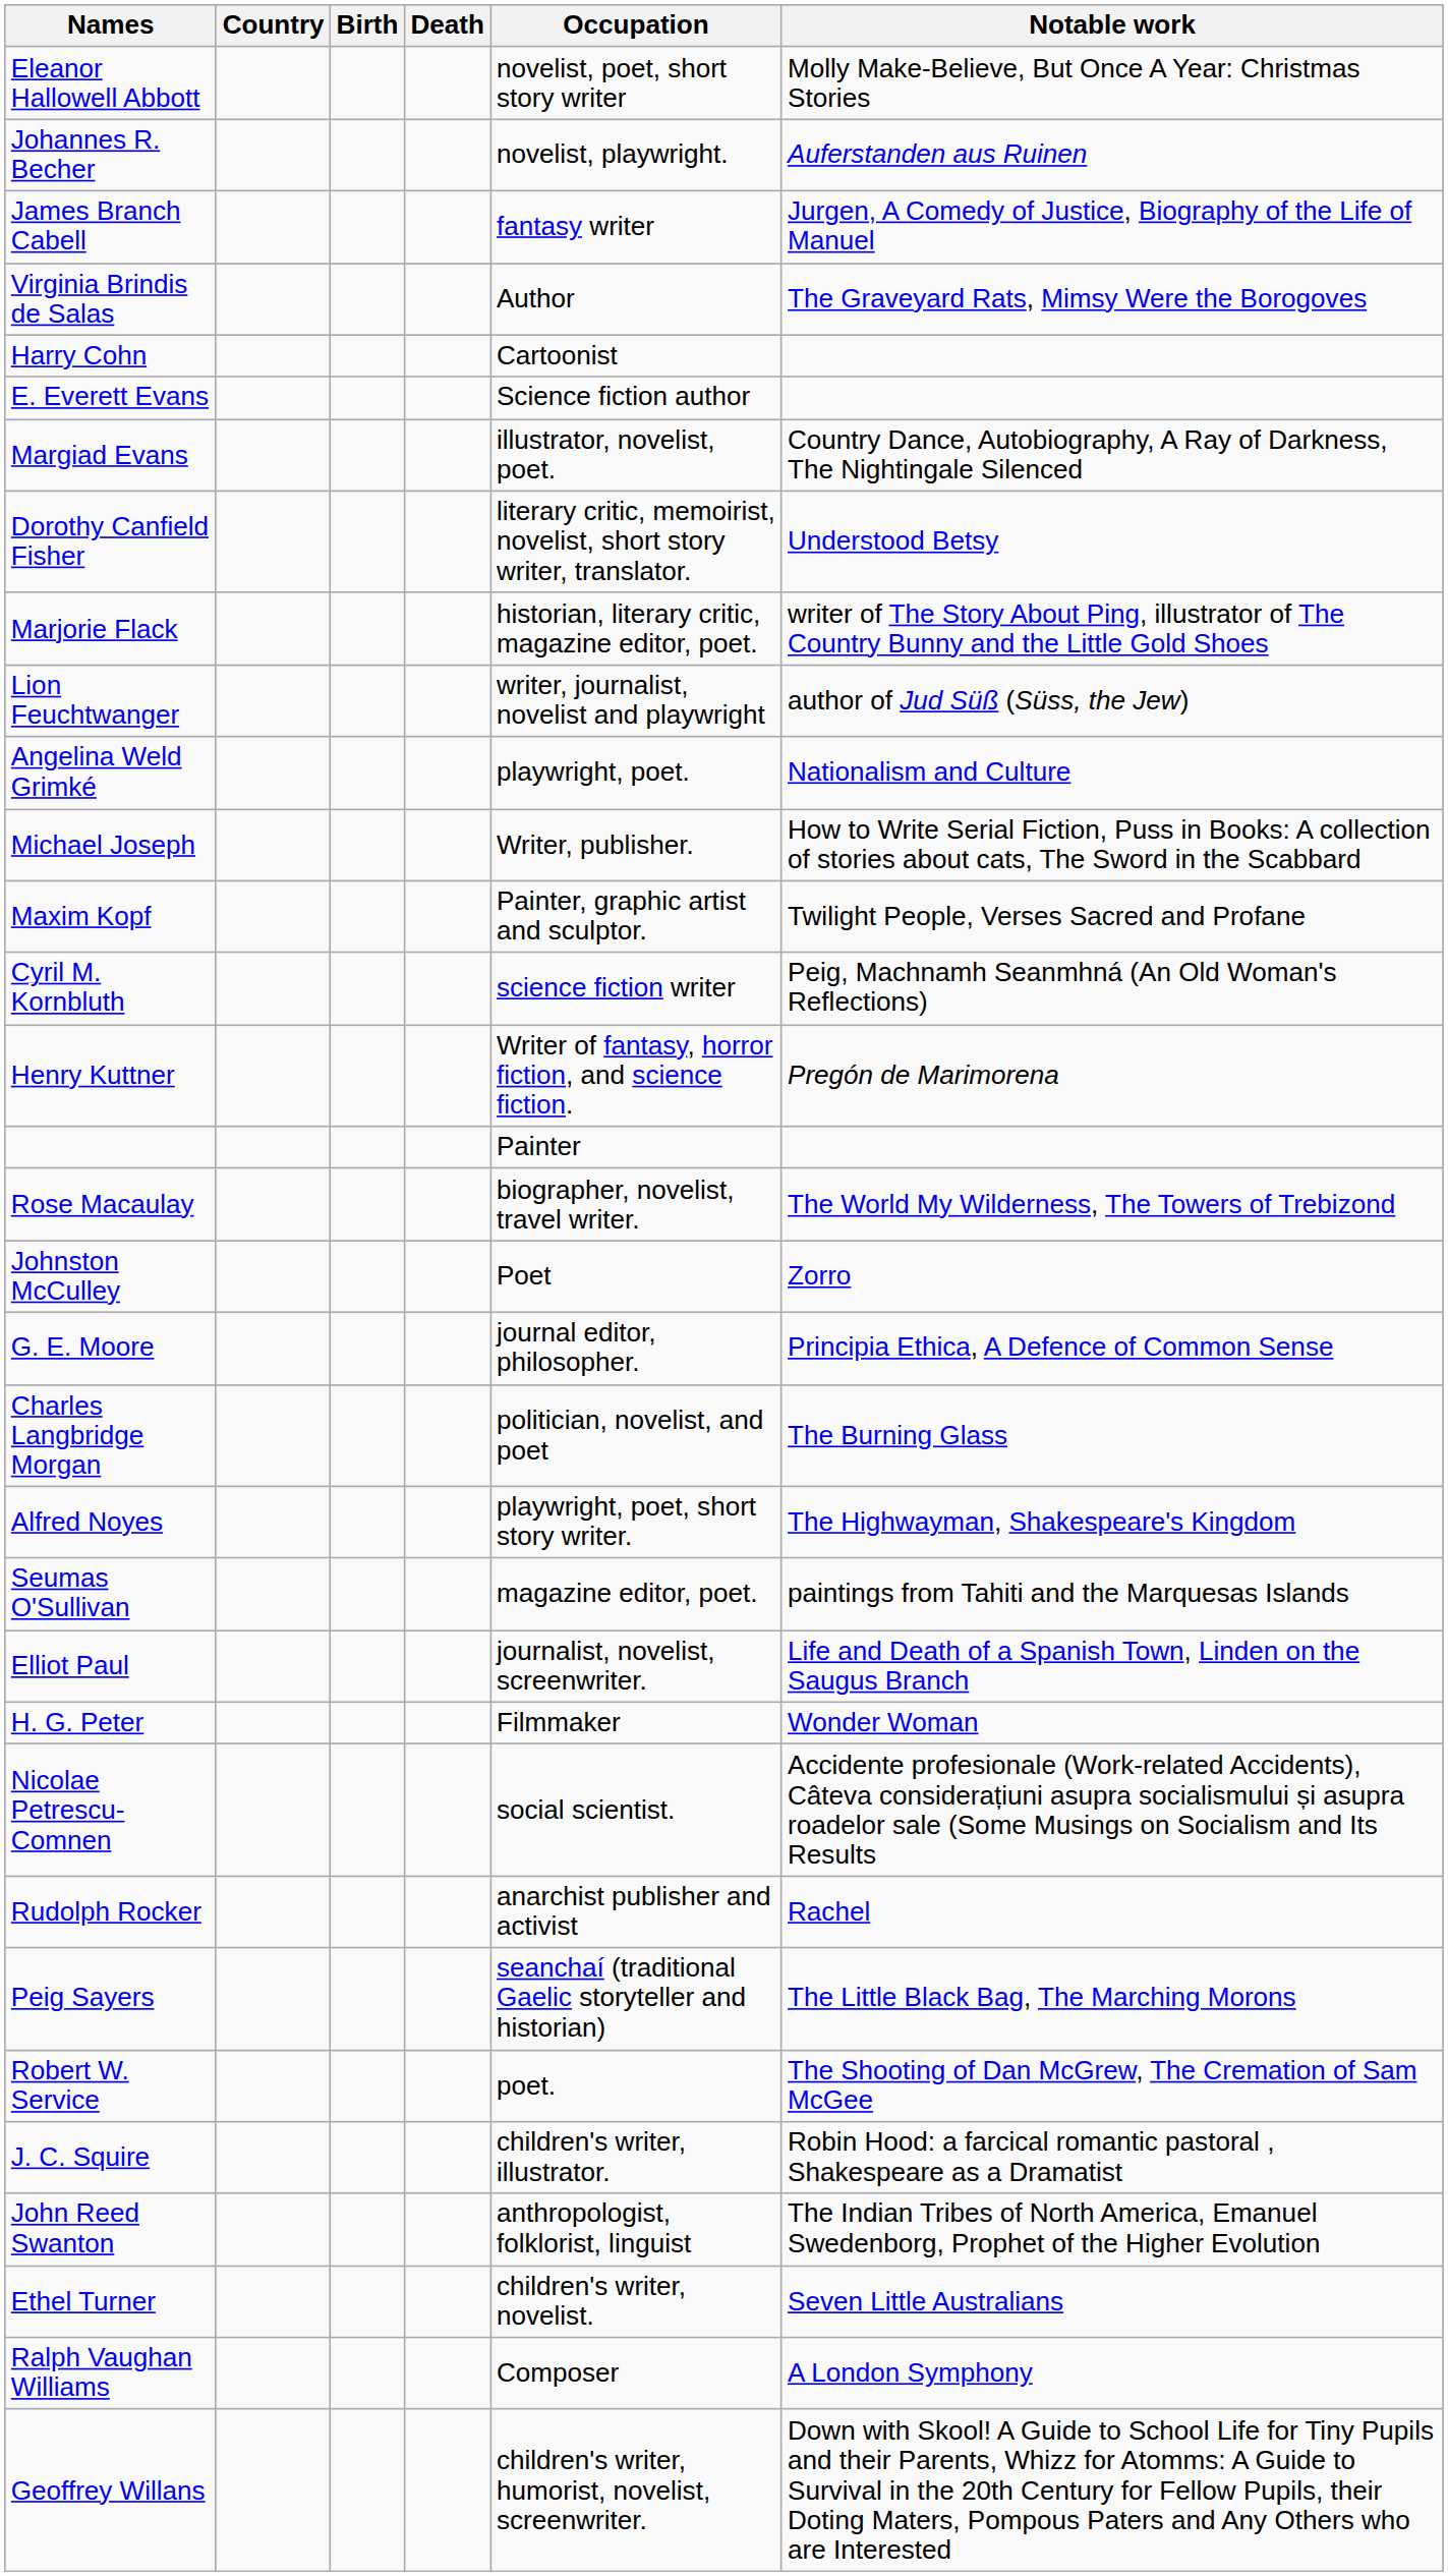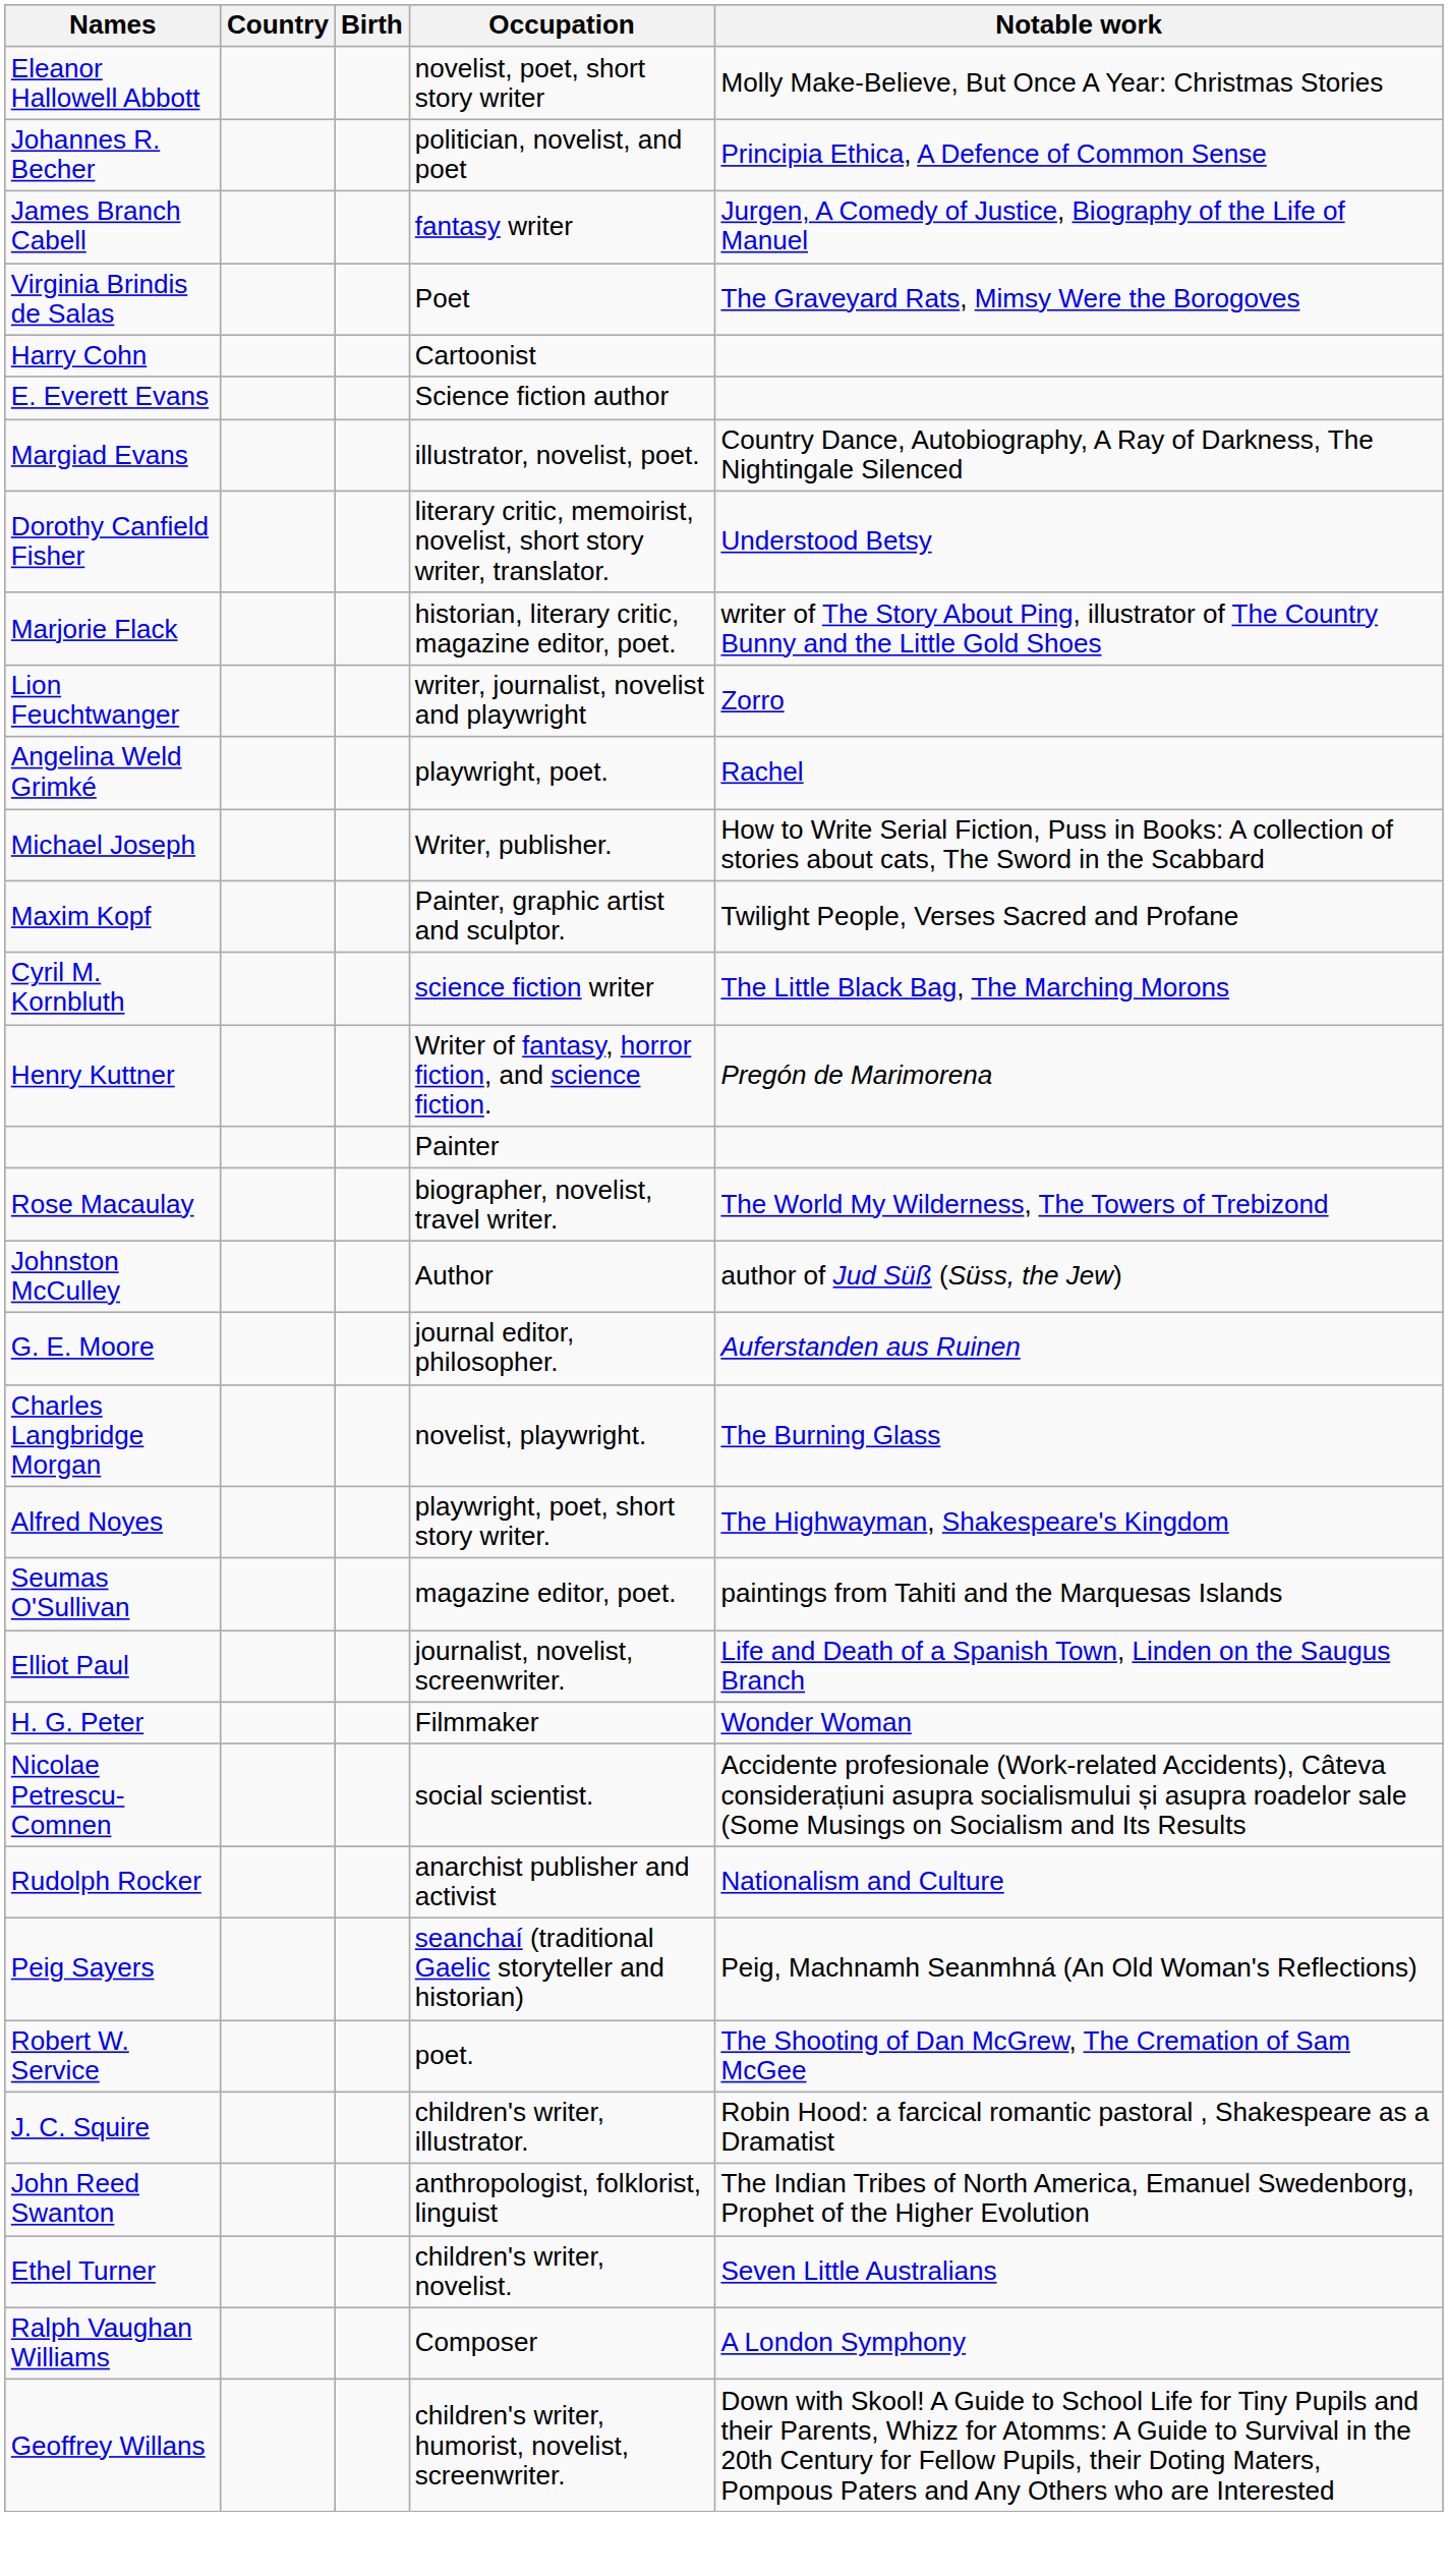- column: Death
Johannes R. Becher | Occupation: novelist, playwright. -> politician, novelist, and poet
Johannes R. Becher | Notable work: Auferstanden aus Ruinen -> Principia Ethica, A Defence of Common Sense
Virginia Brindis de Salas | Occupation: Author -> Poet
Lion Feuchtwanger | Notable work: author of Jud Süß (Süss, the Jew) -> Zorro
Angelina Weld Grimké | Notable work: Nationalism and Culture -> Rachel
Cyril M. Kornbluth | Notable work: Peig, Machnamh Seanmhná (An Old Woman's Reflections) -> The Little Black Bag, The Marching Morons
Johnston McCulley | Occupation: Poet -> Author
Johnston McCulley | Notable work: Zorro -> author of Jud Süß (Süss, the Jew)
G. E. Moore | Notable work: Principia Ethica, A Defence of Common Sense -> Auferstanden aus Ruinen
Charles Langbridge Morgan | Occupation: politician, novelist, and poet -> novelist, playwright.
Rudolph Rocker | Notable work: Rachel -> Nationalism and Culture
Peig Sayers | Notable work: The Little Black Bag, The Marching Morons -> Peig, Machnamh Seanmhná (An Old Woman's Reflections)
